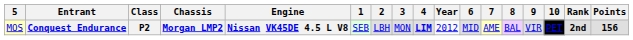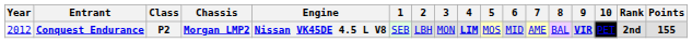columns swapped: Year <-> 5
Conquest Endurance | 9: normal -> bold
Conquest Endurance | Points: 156 -> 155
